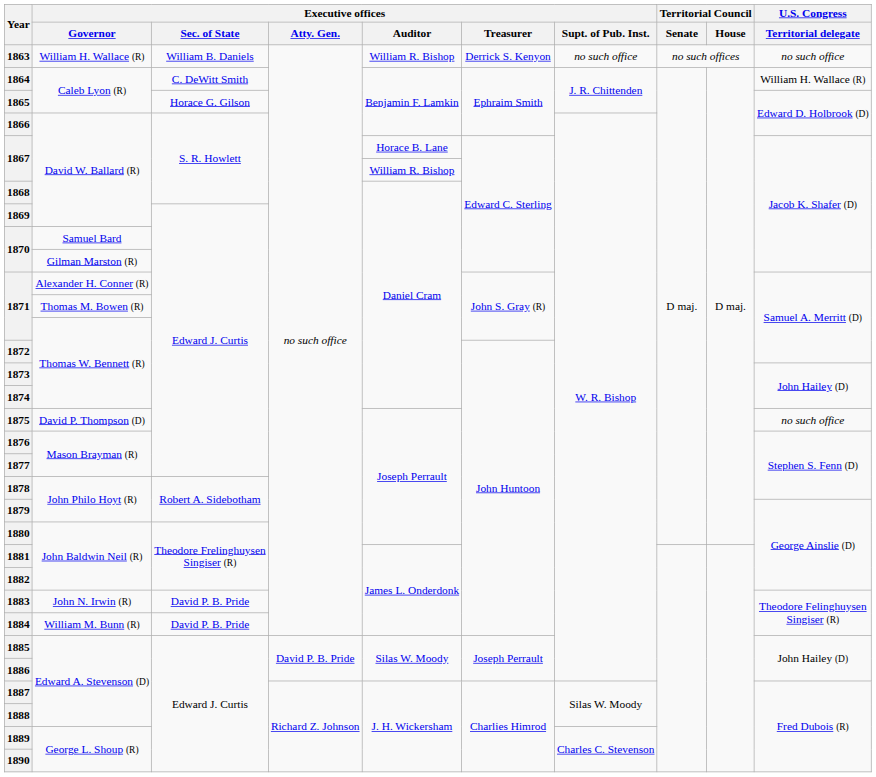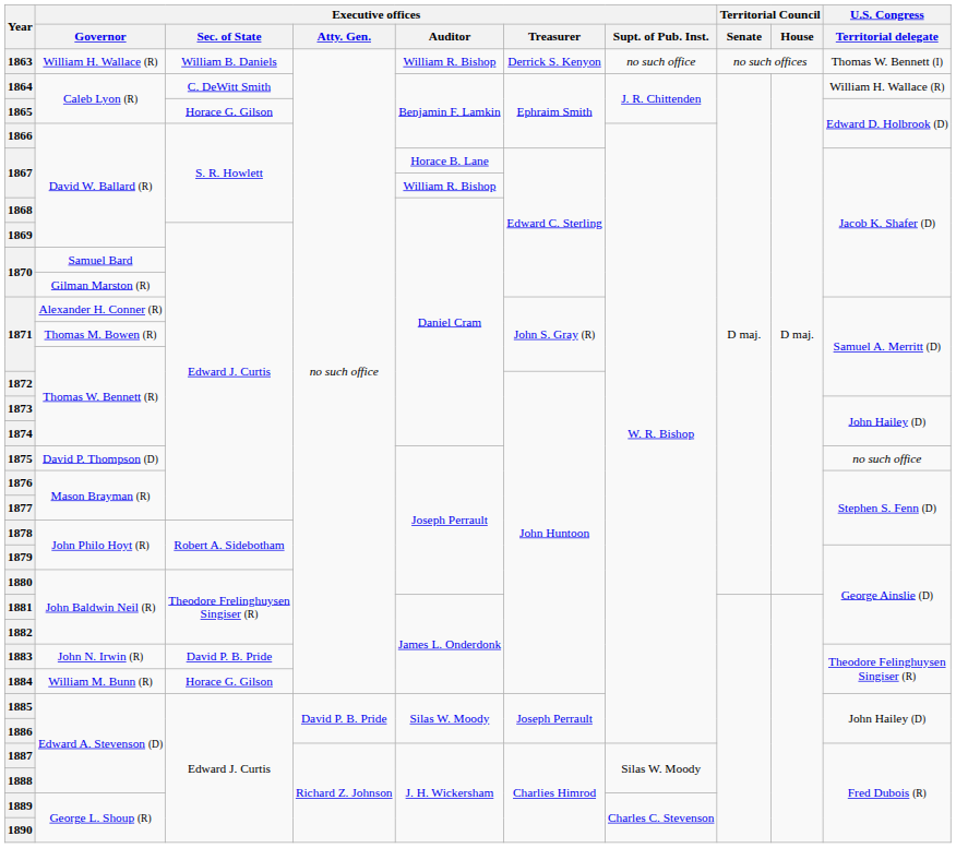1863 | U.S. Congress / Territorial delegate: no such office -> Thomas W. Bennett (I)
1884 | Executive offices / Sec. of State: David P. B. Pride -> Horace G. Gilson
